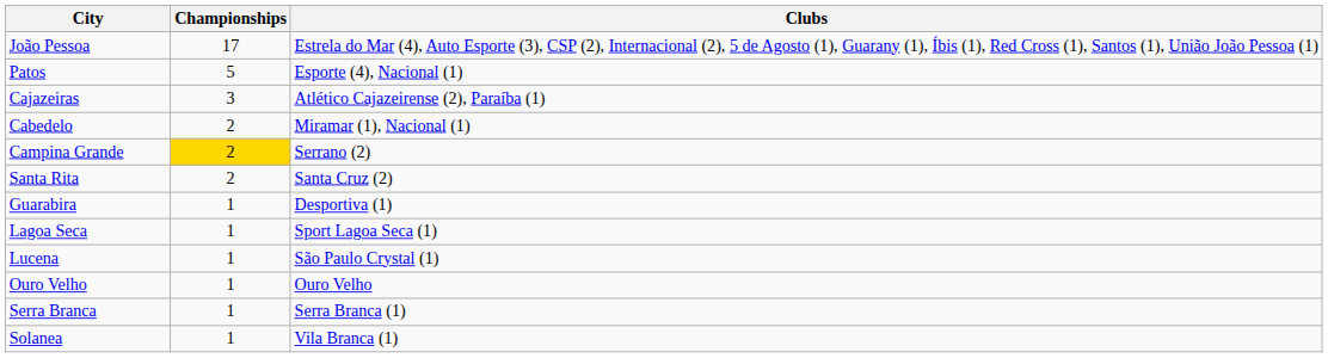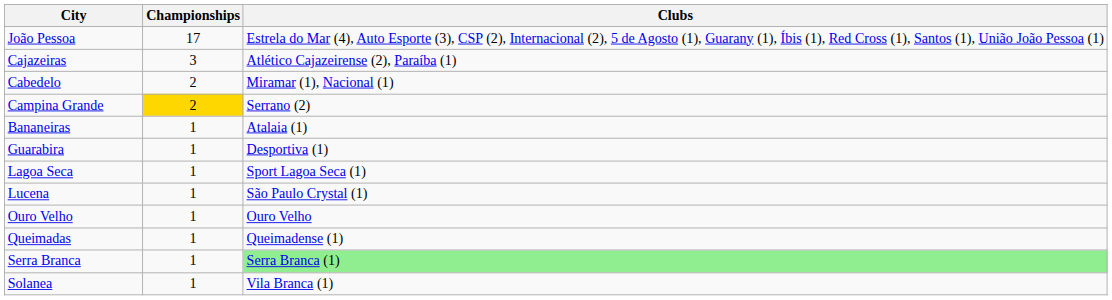- row: Patos | 5 | Esporte (4), Nacional (1)
- row: Santa Rita | 2 | Santa Cruz (2)
+ row: Bananeiras | 1 | Atalaia (1)
+ row: Queimadas | 1 | Queimadense (1)
Serra Branca | Clubs: no background -> lightgreen background
